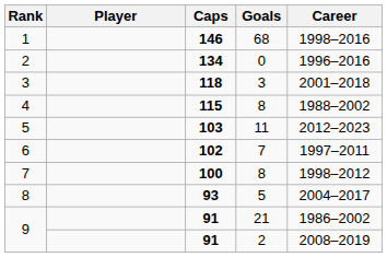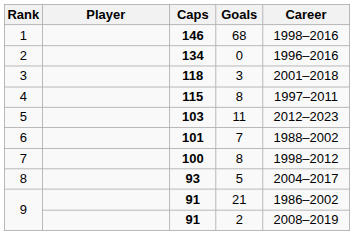4 | Career: 1988–2002 -> 1997–2011
6 | Caps: 102 -> 101
6 | Career: 1997–2011 -> 1988–2002
